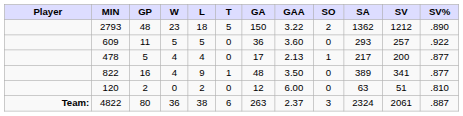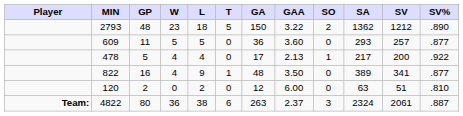609 | SV%: .922 -> .877
478 | SV%: .877 -> .922
